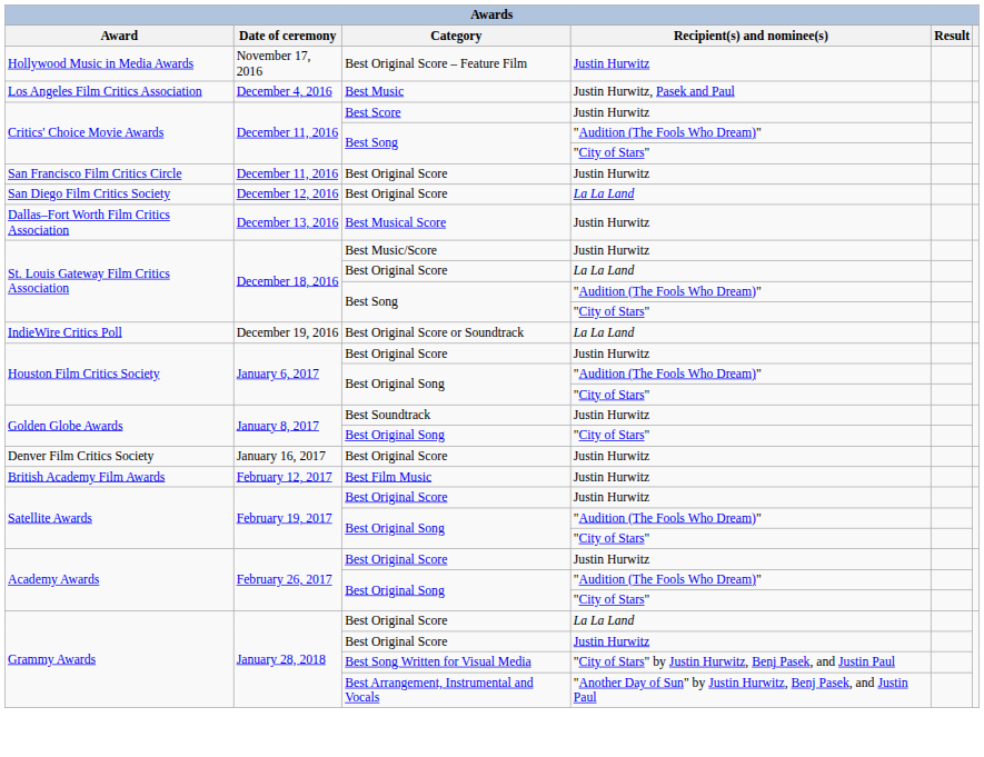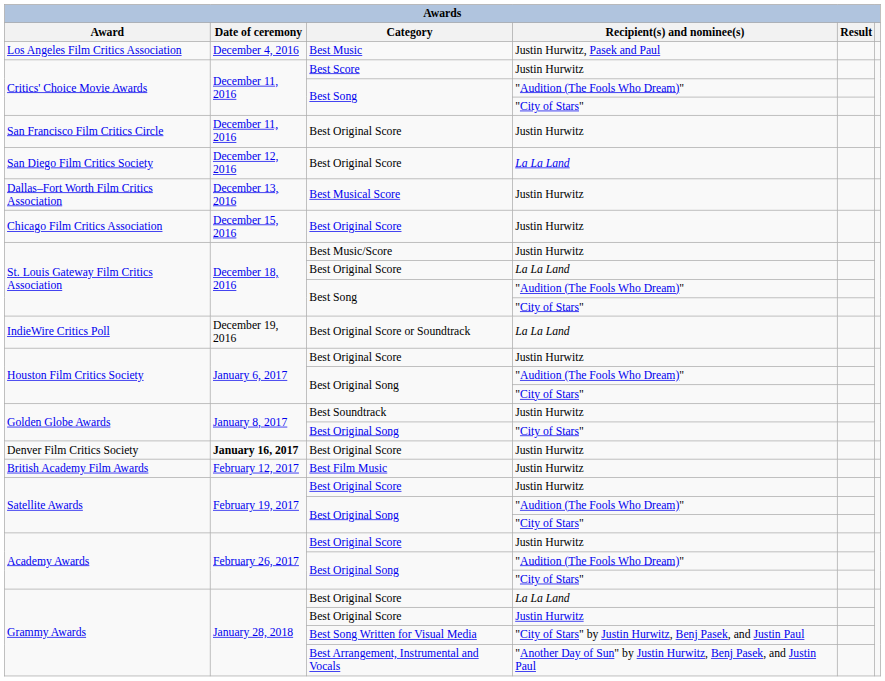- row: Hollywood Music in Media Awards | November 17, 2016 | Best Original Score – Feature Film | Justin Hurwitz
+ row: Chicago Film Critics Association | December 15, 2016 | Best Original Score | Justin Hurwitz
Denver Film Critics Society | Date of ceremony: normal -> bold
